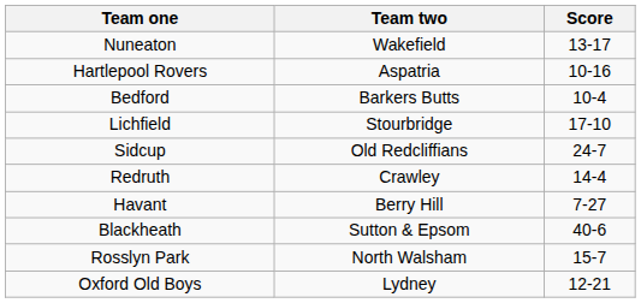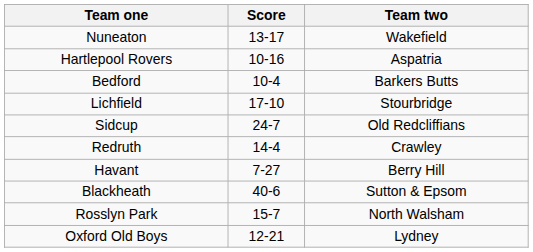columns swapped: Team two <-> Score
